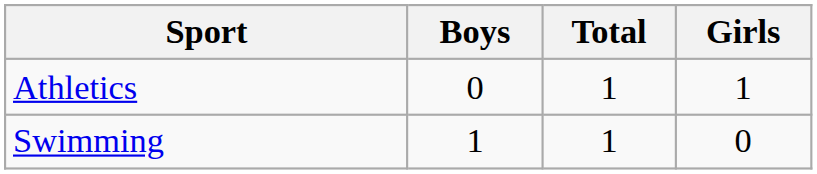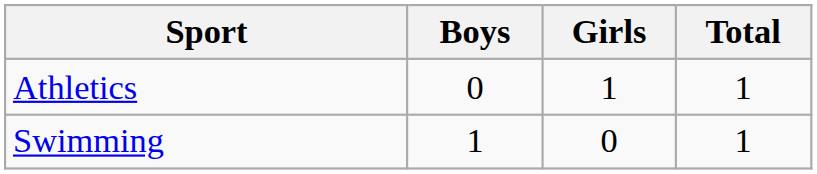columns swapped: Girls <-> Total
